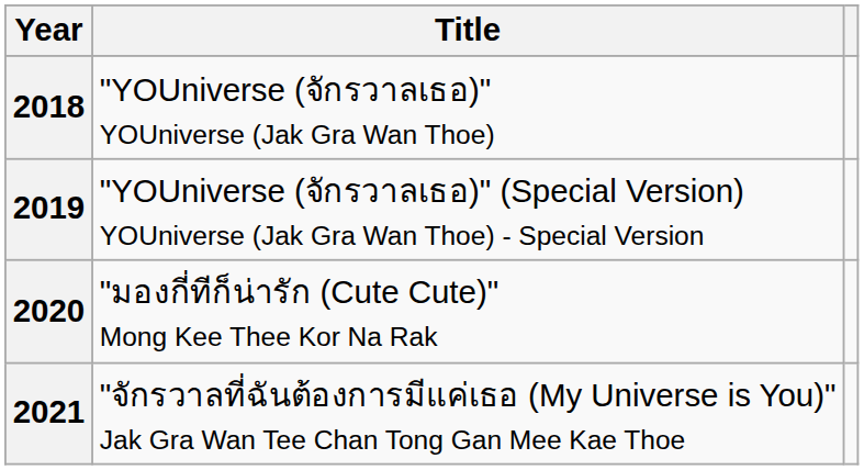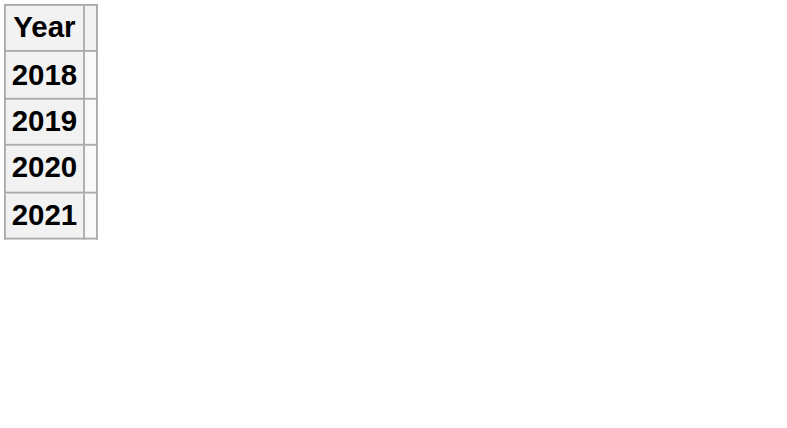- column: Title | "YOUniverse (จักรวาลเธอ)" YOUniverse (Jak Gra Wan Thoe) | "YOUniverse (จักรวาลเธอ)" (Special Version) YOUniverse (Jak Gra Wan Thoe) - Special Version | "มองกี่ทีก็น่ารัก (Cute Cute)" Mong Kee Thee Kor Na Rak | "จักรวาลที่ฉันต้องการมีแค่เธอ (My Universe is You)" Jak Gra Wan Tee Chan Tong Gan Mee Kae Thoe
